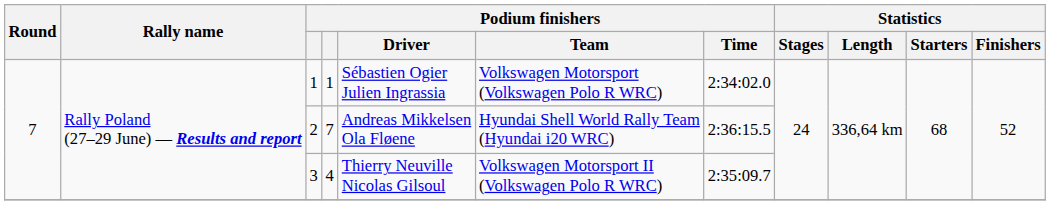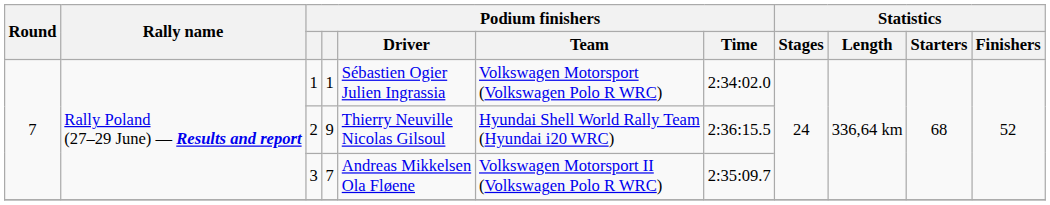2 | column 4: 7 -> 9
2 | Podium finishers / Driver: Andreas Mikkelsen Ola Fløene -> Thierry Neuville Nicolas Gilsoul
3 | column 4: 4 -> 7
3 | Podium finishers / Driver: Thierry Neuville Nicolas Gilsoul -> Andreas Mikkelsen Ola Fløene
